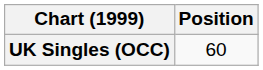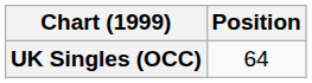UK Singles (OCC) | Position: 60 -> 64
